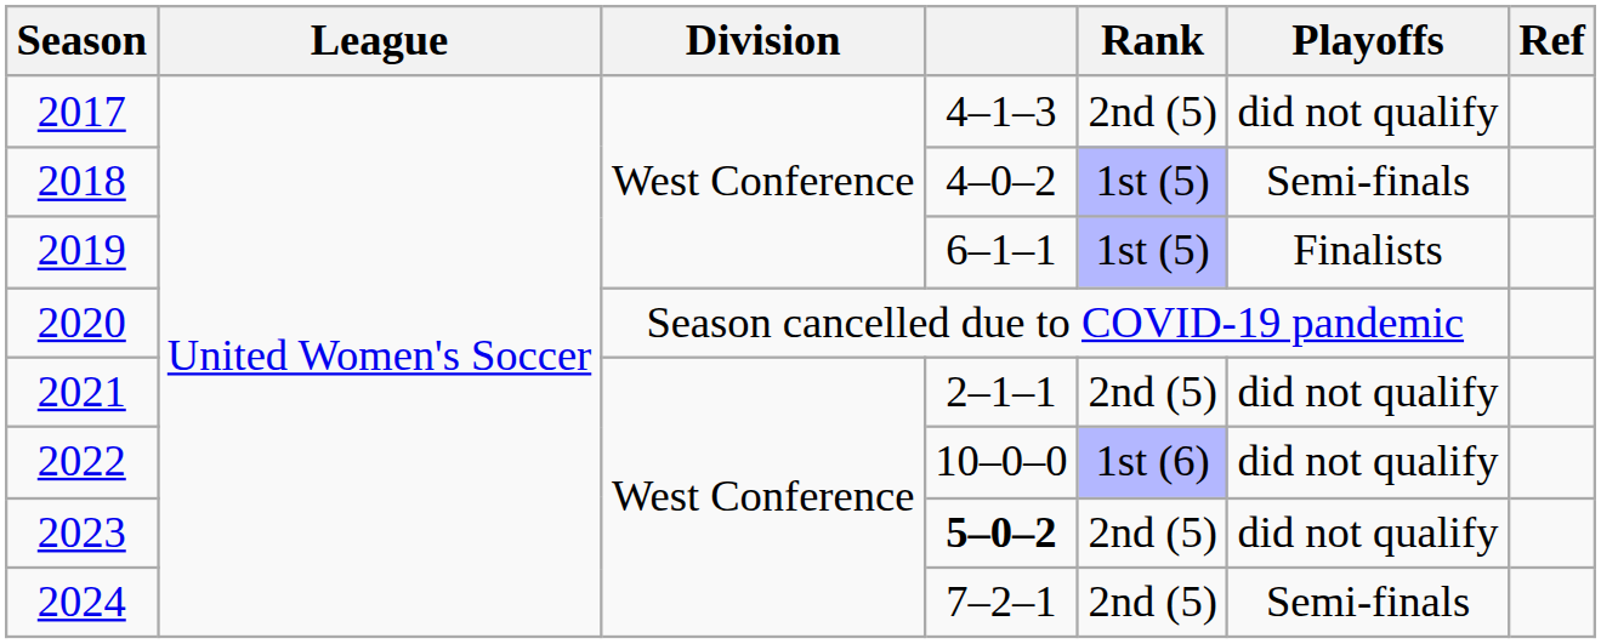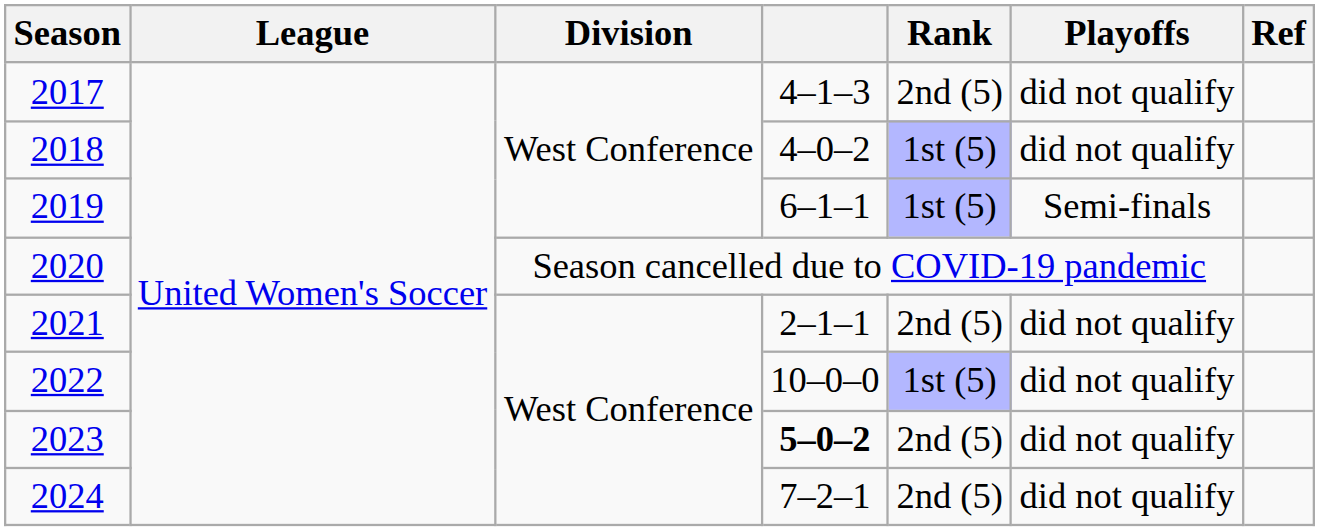2018 | Playoffs: Semi-finals -> did not qualify
2019 | Playoffs: Finalists -> Semi-finals
2022 | Rank: 1st (6) -> 1st (5)
2024 | Playoffs: Semi-finals -> did not qualify
